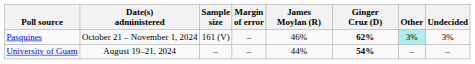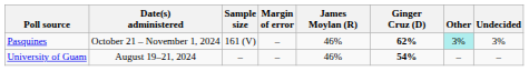University of Guam | James Moylan (R): 44% -> 46%
